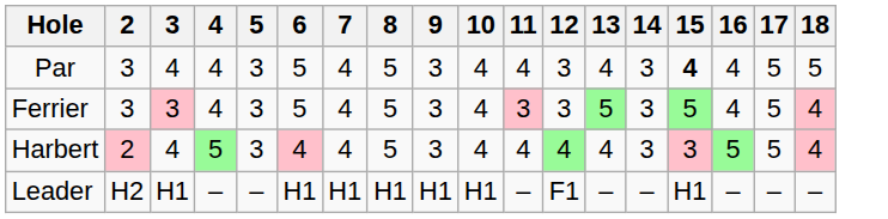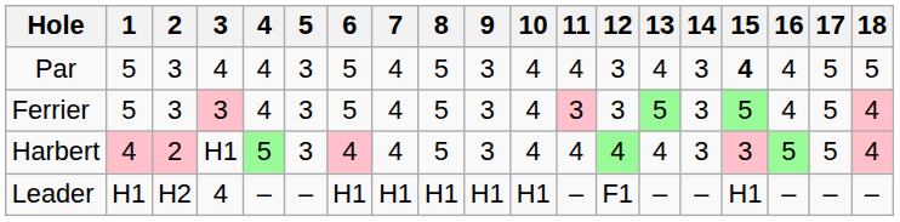+ column: 1 | 5 | 5 | 4 | H1
Harbert | 3: 4 -> H1
Leader | 3: H1 -> 4
